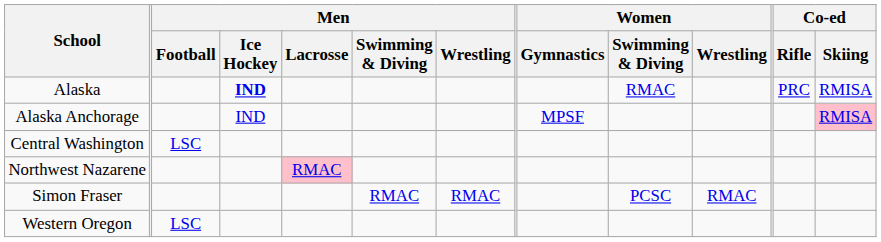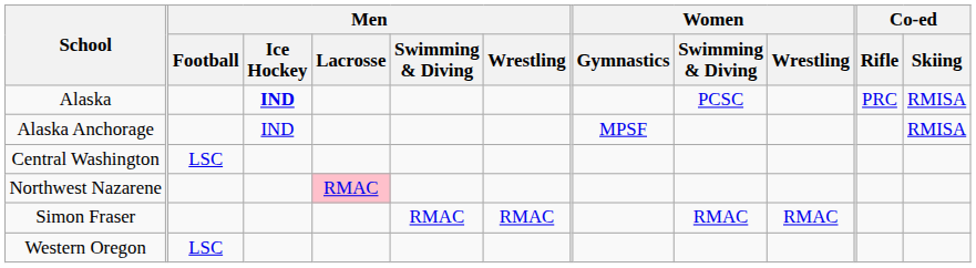Alaska | Women / Swimming & Diving: RMAC -> PCSC
Alaska Anchorage | Co-ed / Skiing: pink background -> no background
Simon Fraser | Women / Swimming & Diving: PCSC -> RMAC
